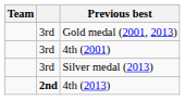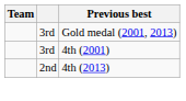- row: 3rd | Silver medal (2013)
4th (2013) | column 2: bold -> normal
